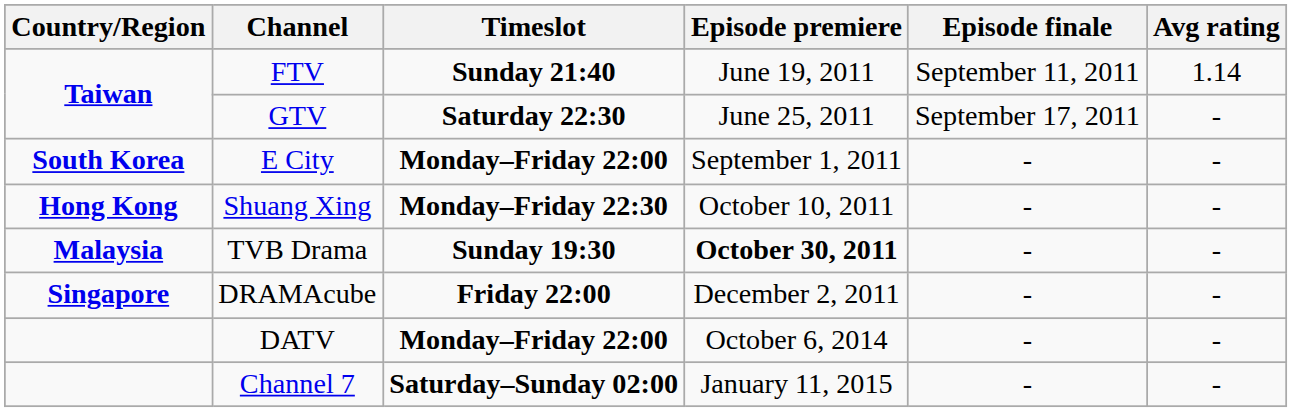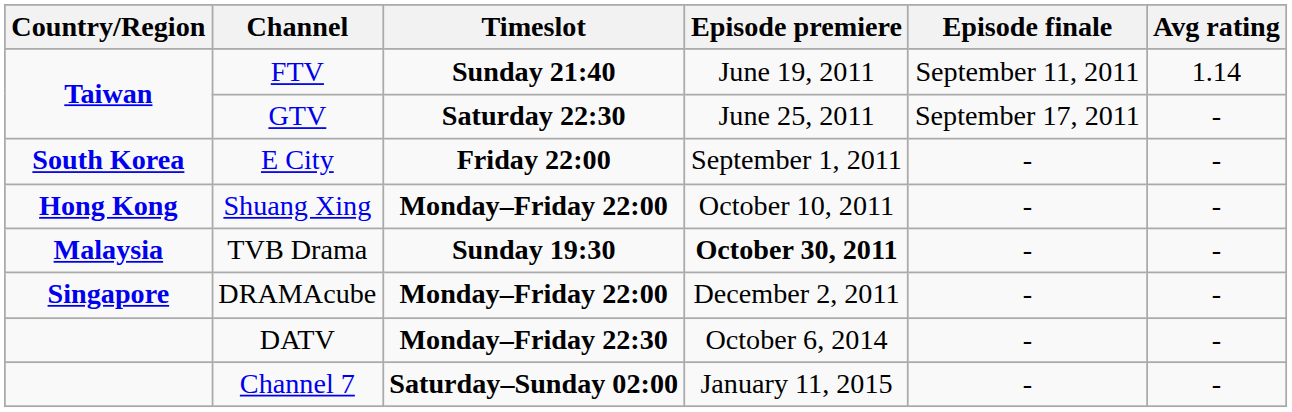E City | Timeslot: Monday–Friday 22:00 -> Friday 22:00
Shuang Xing | Timeslot: Monday–Friday 22:30 -> Monday–Friday 22:00
DRAMAcube | Timeslot: Friday 22:00 -> Monday–Friday 22:00
DATV | Timeslot: Monday–Friday 22:00 -> Monday–Friday 22:30
